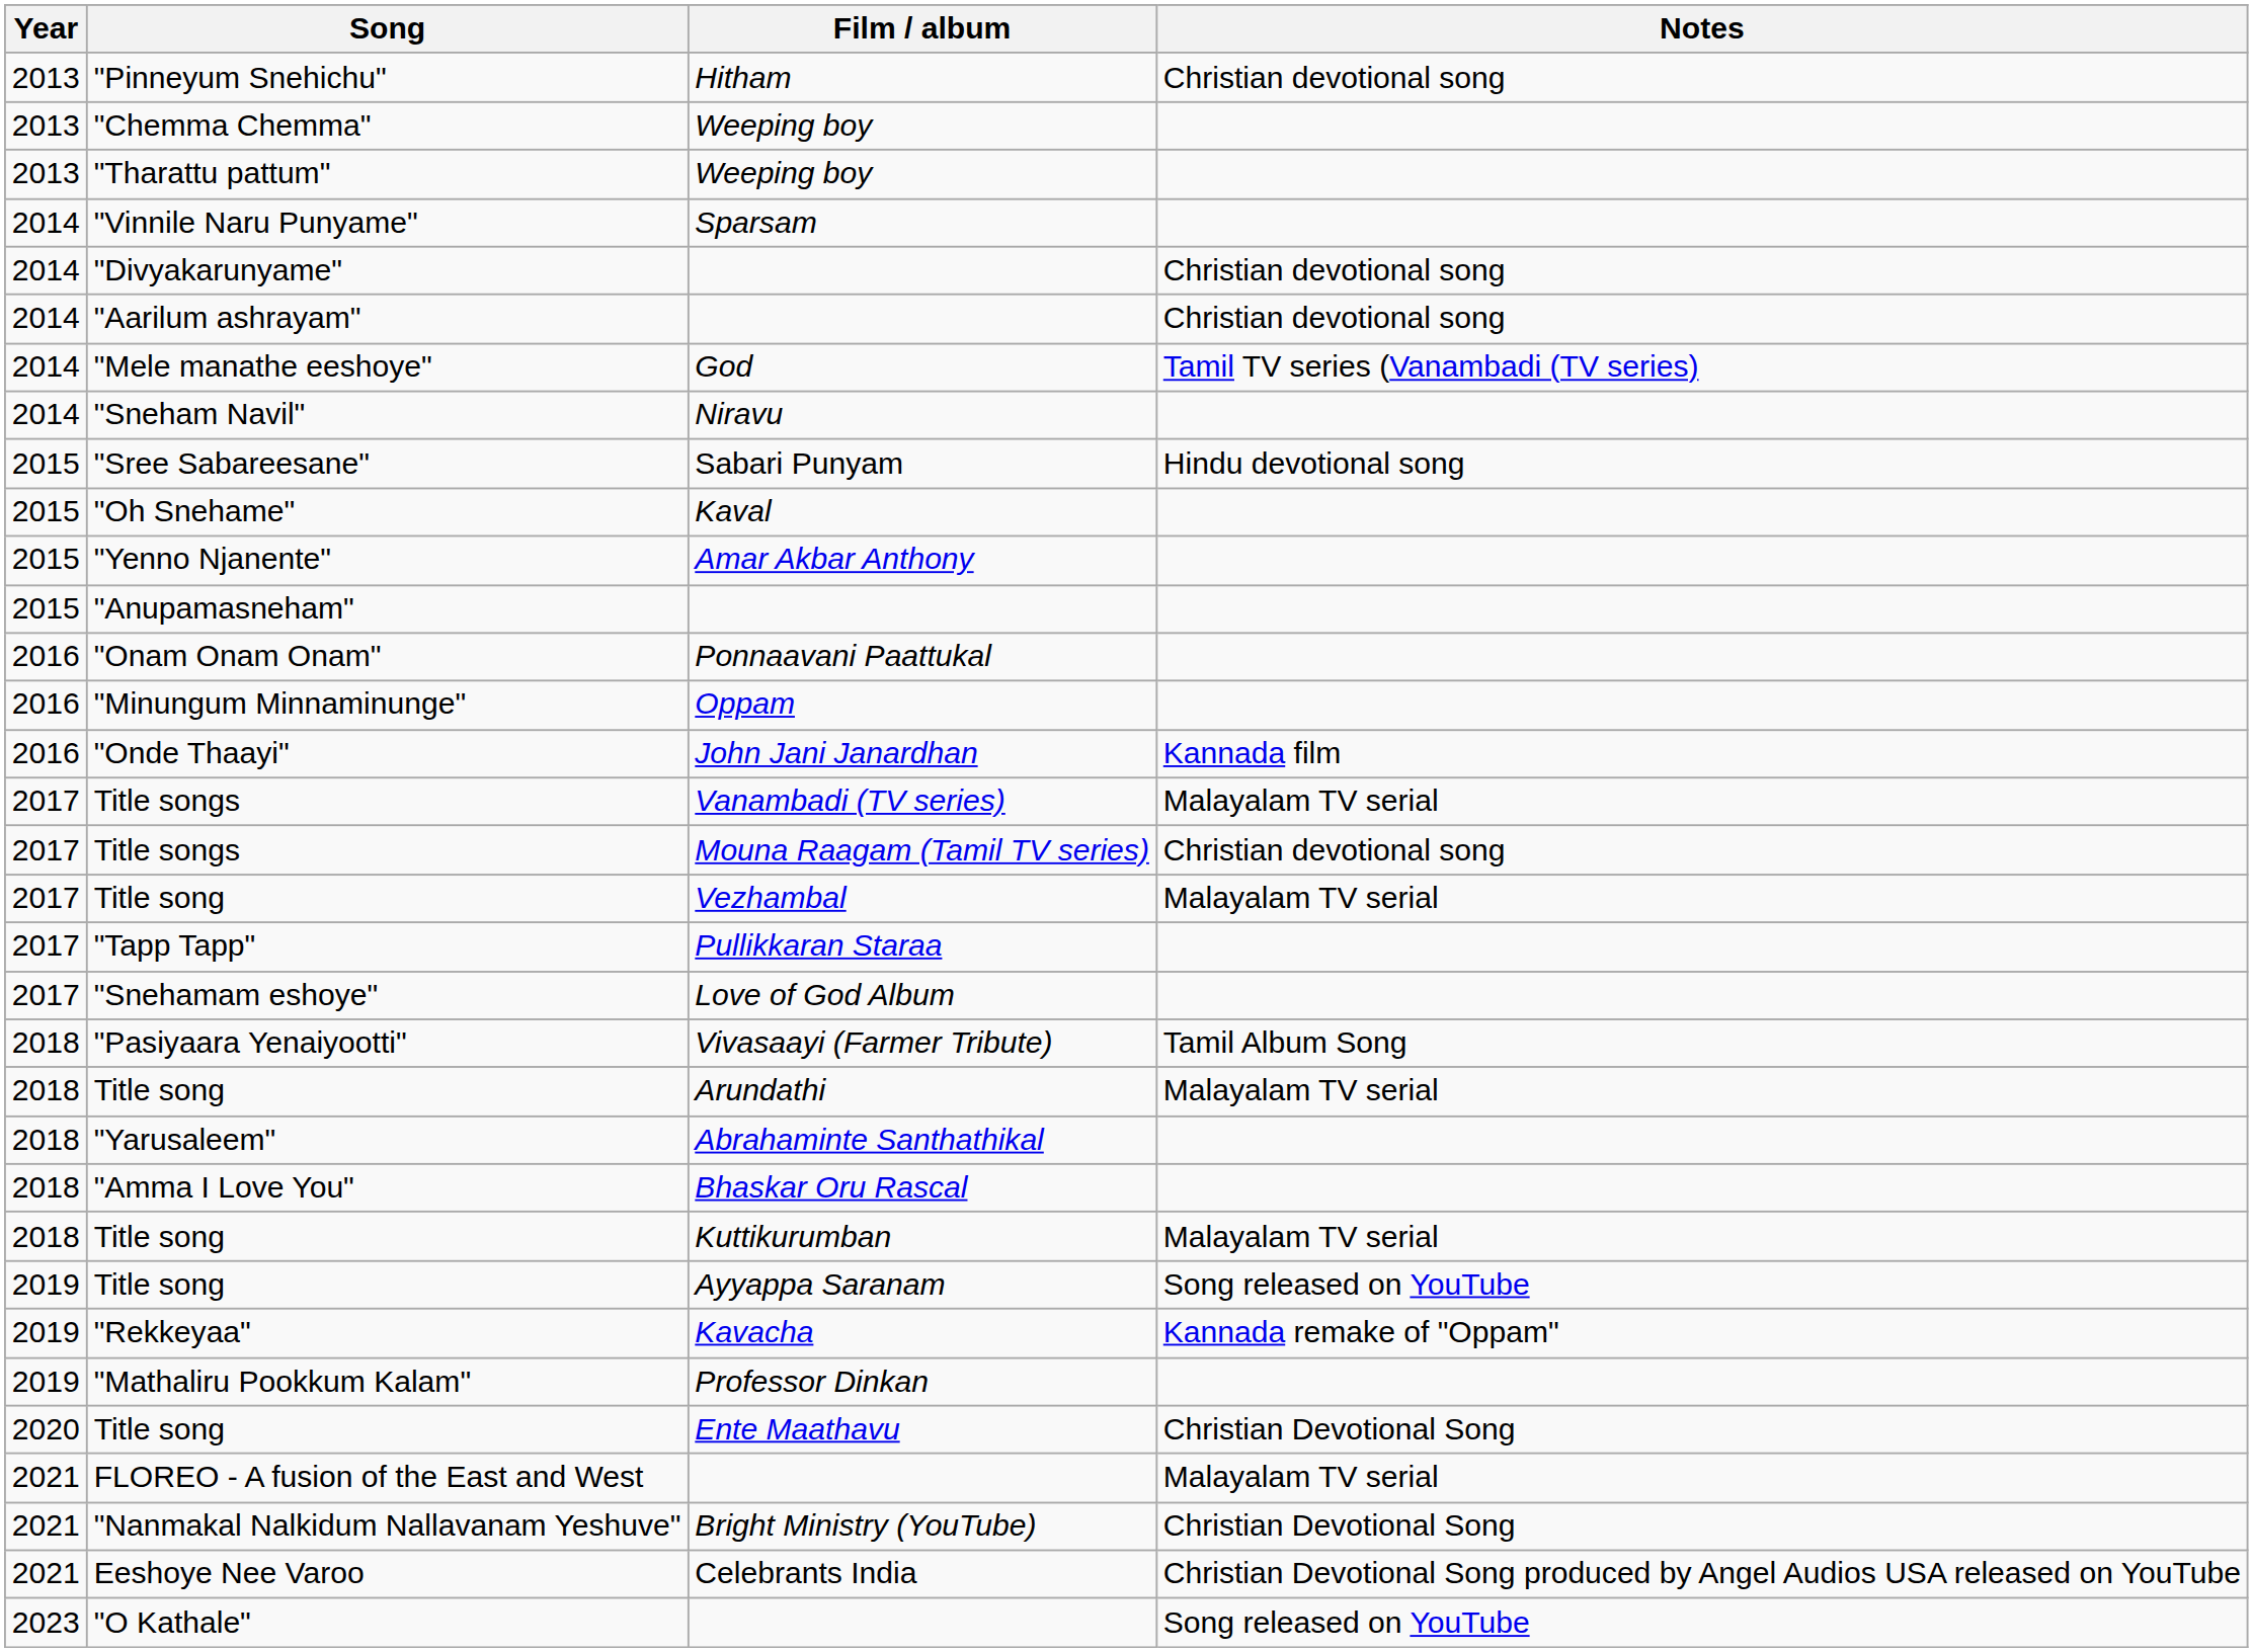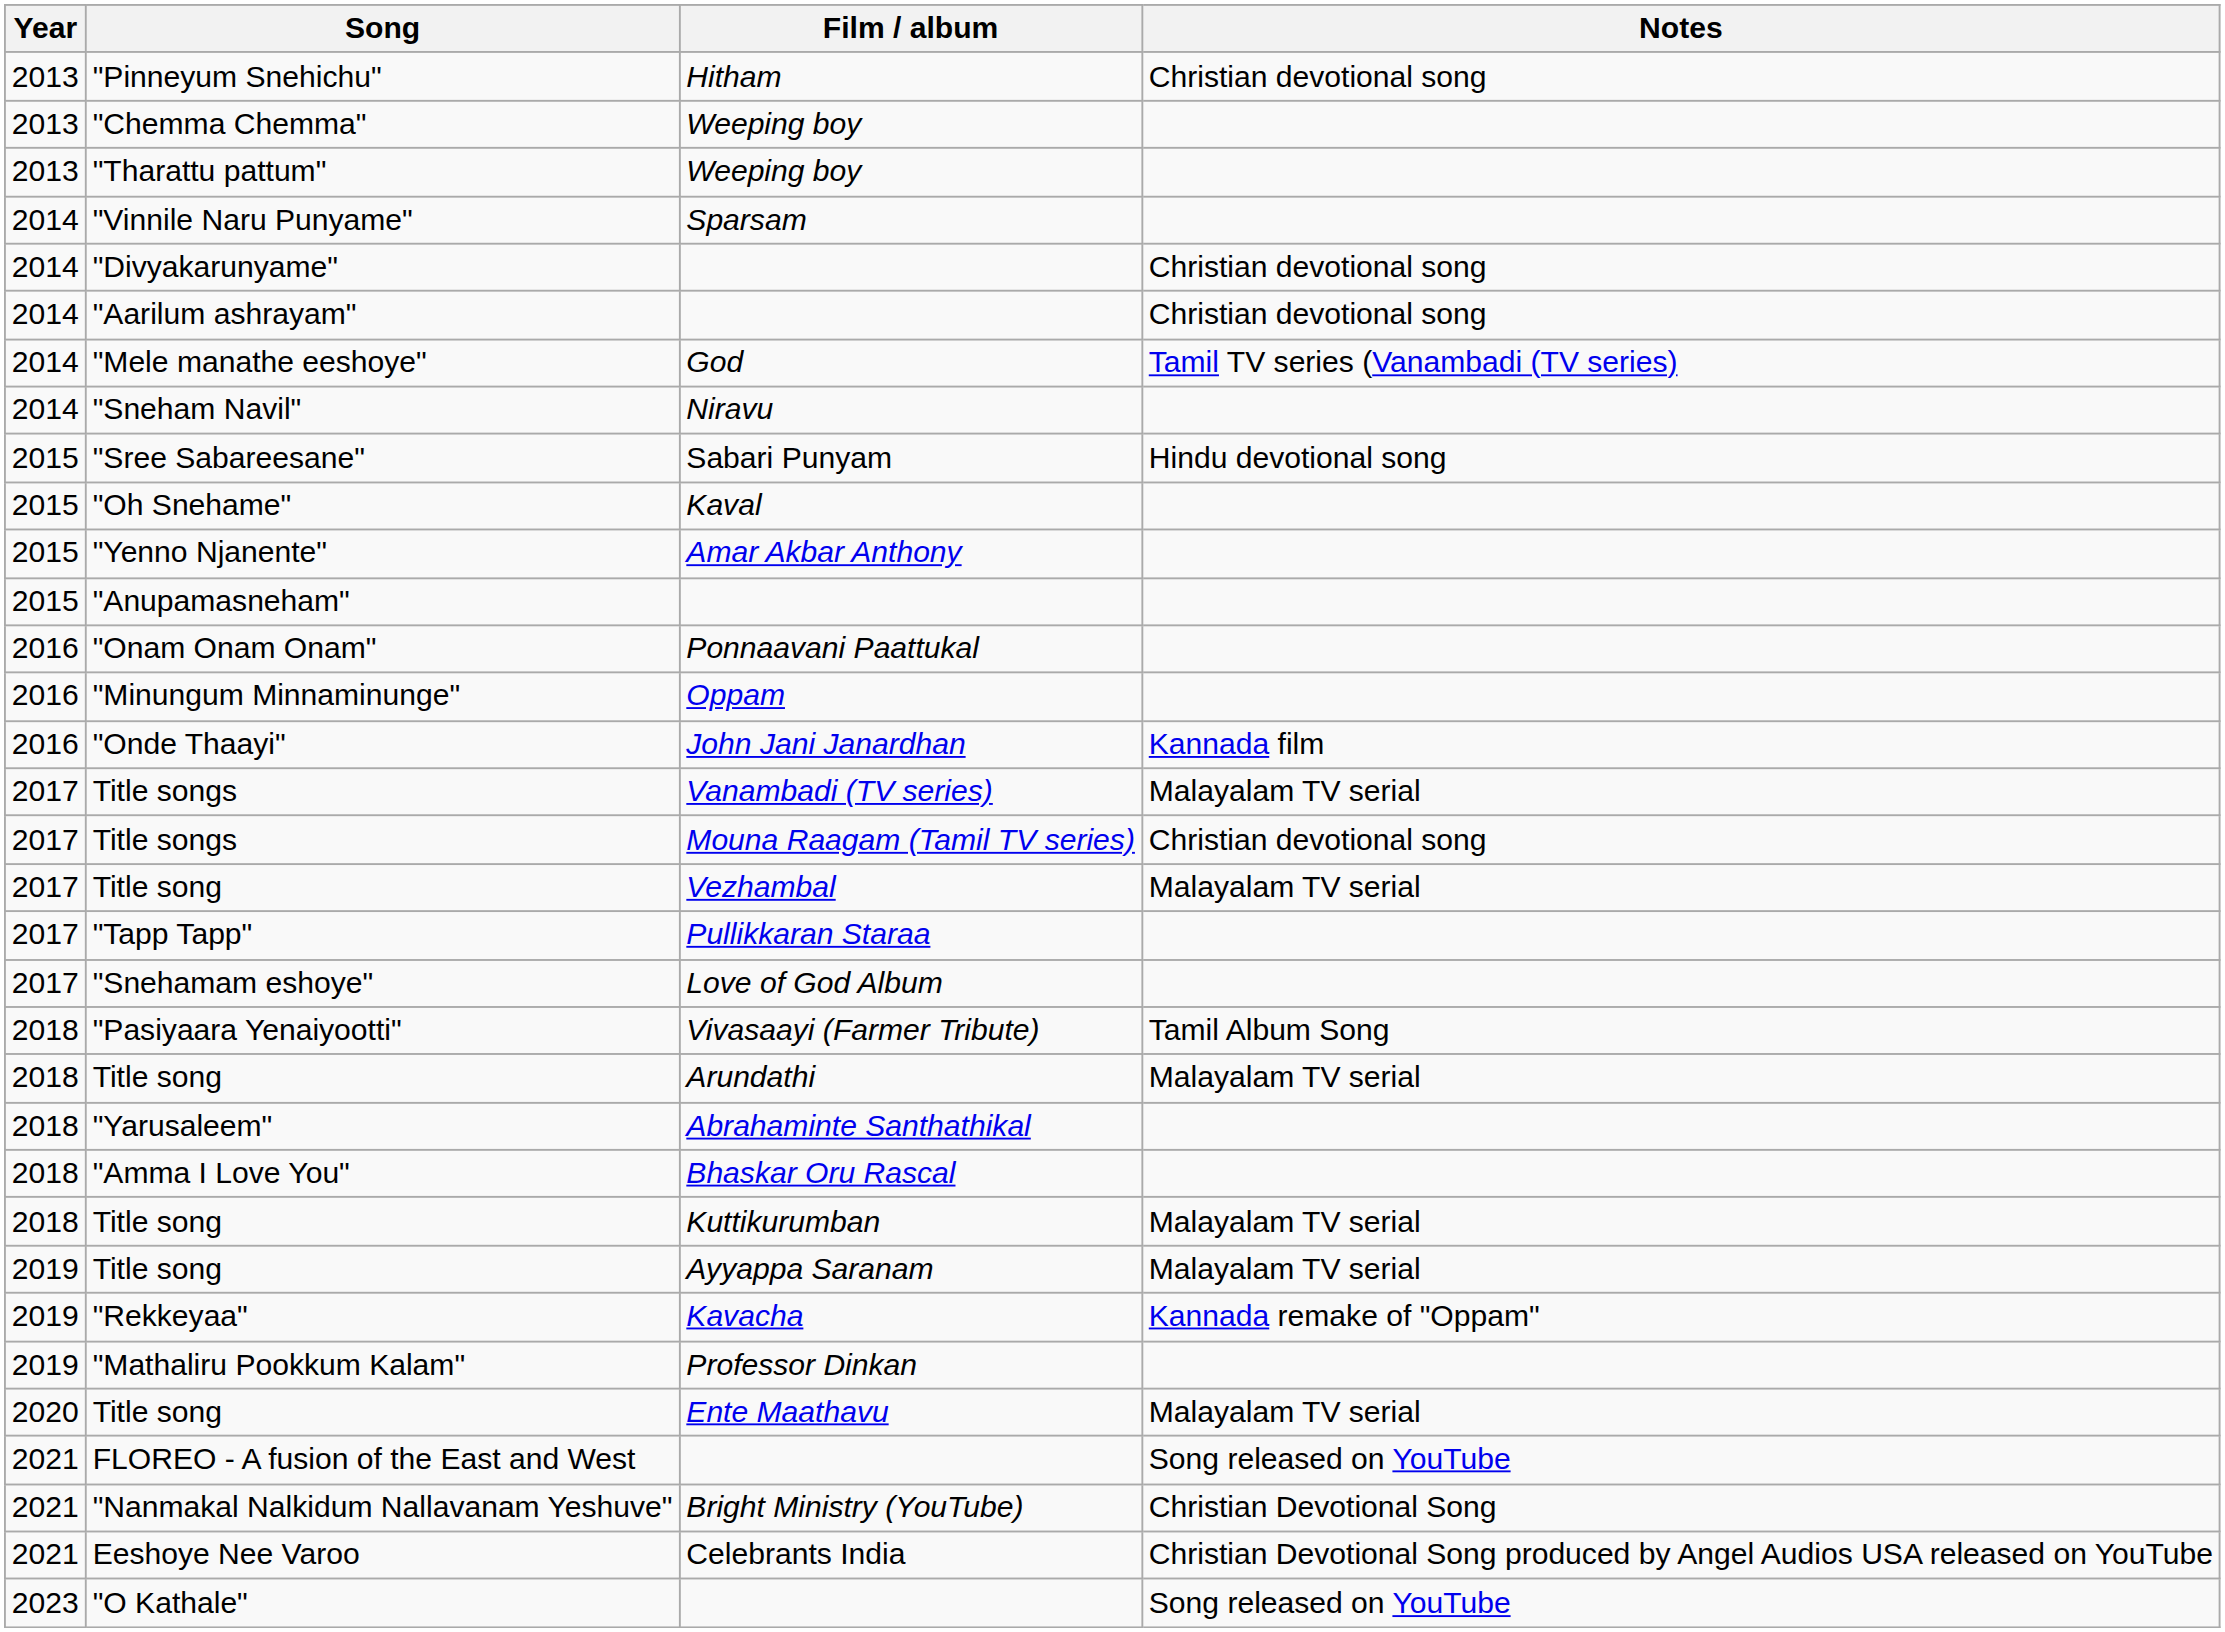Title song / Ayyappa Saranam | Notes: Song released on YouTube -> Malayalam TV serial
Title song / Ente Maathavu | Notes: Christian Devotional Song -> Malayalam TV serial
FLOREO - A fusion of the East and West | Notes: Malayalam TV serial -> Song released on YouTube
